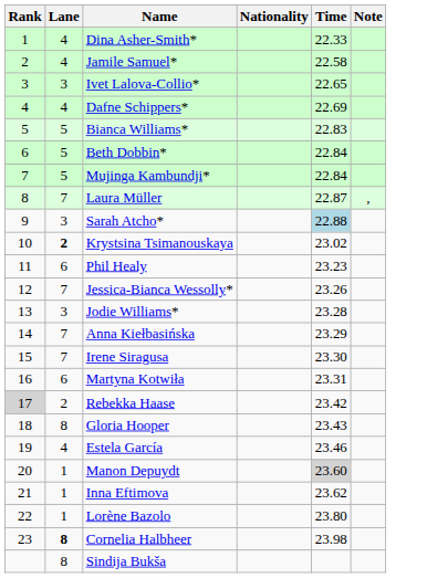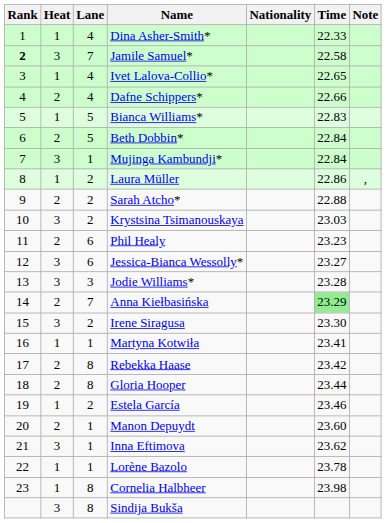+ column: Heat | 1 | 3 | 1 | 2 | 1 | 2 | 3 | 1 | 2 | 3 | 2 | 3 | 3 | 2 | 3 | 1 | 2 | 2 | 1 | 2 | 3 | 1 | 1 | 3
Jamile Samuel* | Rank: normal -> bold
Jamile Samuel* | Lane: 4 -> 7
Ivet Lalova-Collio* | Lane: 3 -> 4
Dafne Schippers* | Time: 22.69 -> 22.66
Mujinga Kambundji* | Lane: 5 -> 1
Laura Müller | Lane: 7 -> 2
Laura Müller | Time: 22.87 -> 22.86
Sarah Atcho* | Lane: 3 -> 2
Sarah Atcho* | Time: lightblue background -> no background
Krystsina Tsimanouskaya | Lane: bold -> normal
Krystsina Tsimanouskaya | Time: 23.02 -> 23.03
Jessica-Bianca Wessolly* | Lane: 7 -> 6
Jessica-Bianca Wessolly* | Time: 23.26 -> 23.27
Anna Kiełbasińska | Time: no background -> lightgreen background
Irene Siragusa | Lane: 7 -> 2
Martyna Kotwiła | Lane: 6 -> 1
Martyna Kotwiła | Time: 23.31 -> 23.41
Rebekka Haase | Rank: lightgrey background -> no background
Rebekka Haase | Lane: 2 -> 8
Gloria Hooper | Time: 23.43 -> 23.44
Estela García | Lane: 4 -> 2
Manon Depuydt | Time: lightgrey background -> no background
Lorène Bazolo | Time: 23.80 -> 23.78
Cornelia Halbheer | Lane: bold -> normal
